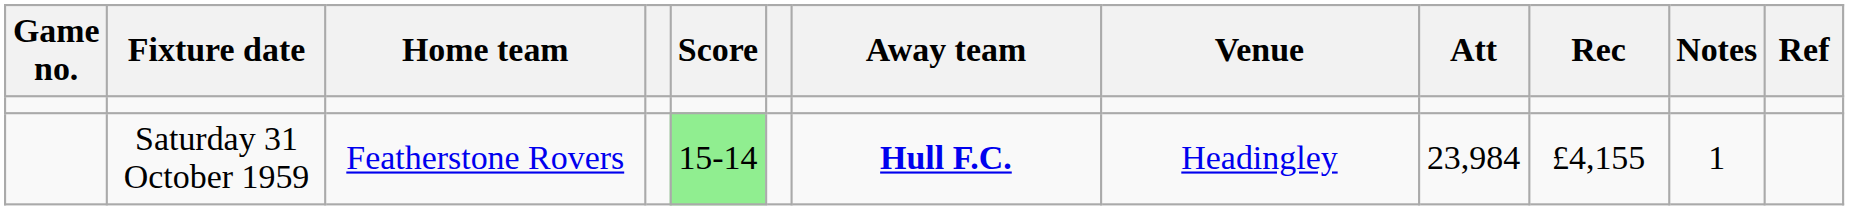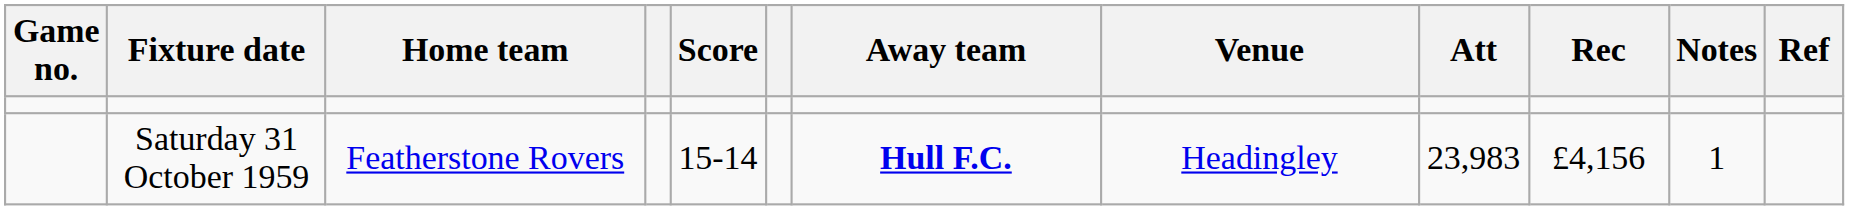Saturday 31 October 1959 | Score: lightgreen background -> no background
Saturday 31 October 1959 | Att: 23,984 -> 23,983
Saturday 31 October 1959 | Rec: £4,155 -> £4,156
